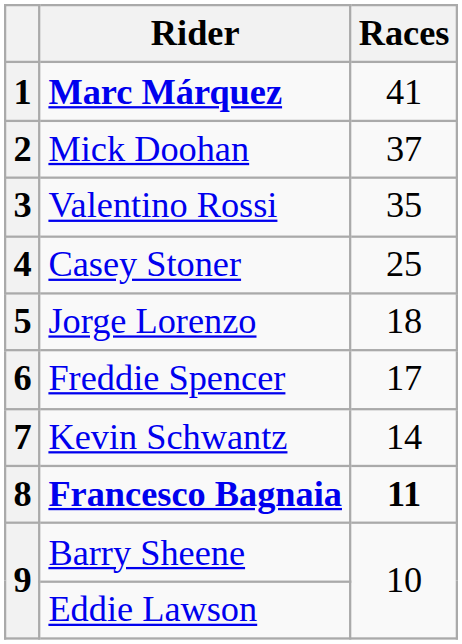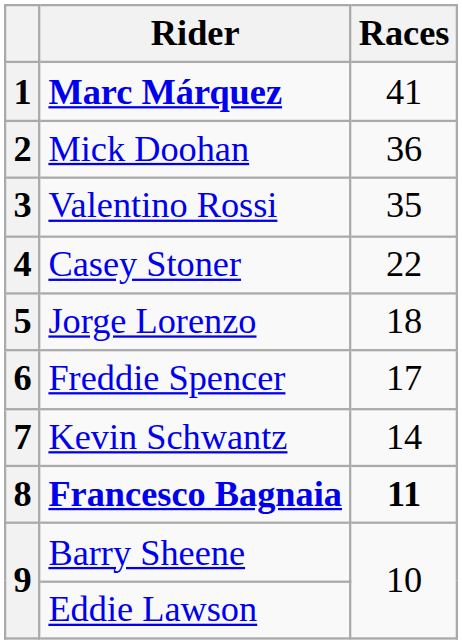2 | Races: 37 -> 36
4 | Races: 25 -> 22
